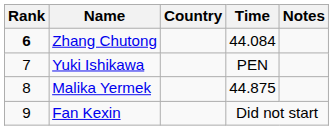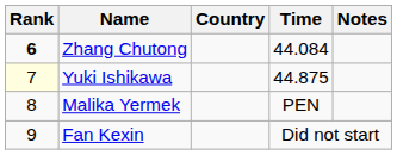Yuki Ishikawa | Rank: no background -> lightyellow background
Yuki Ishikawa | Time: PEN -> 44.875
Malika Yermek | Time: 44.875 -> PEN
